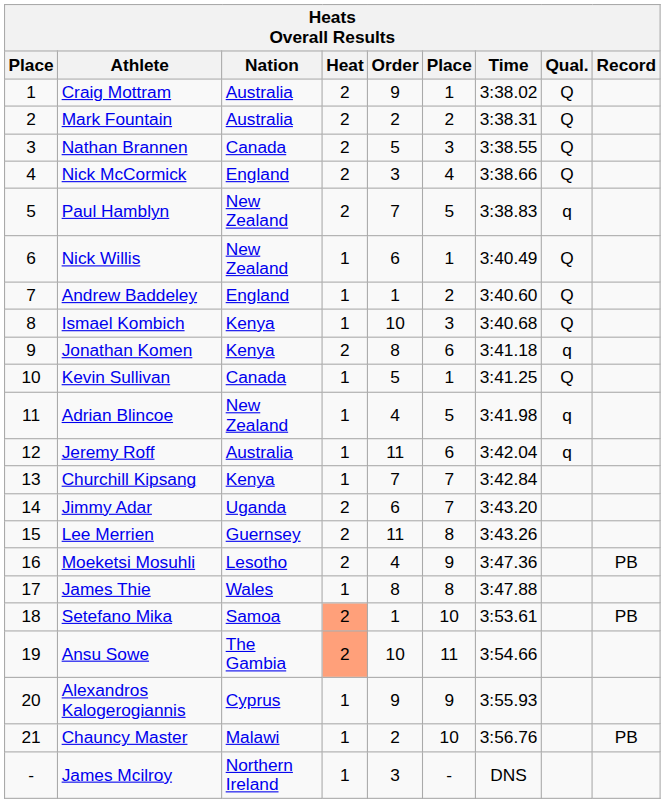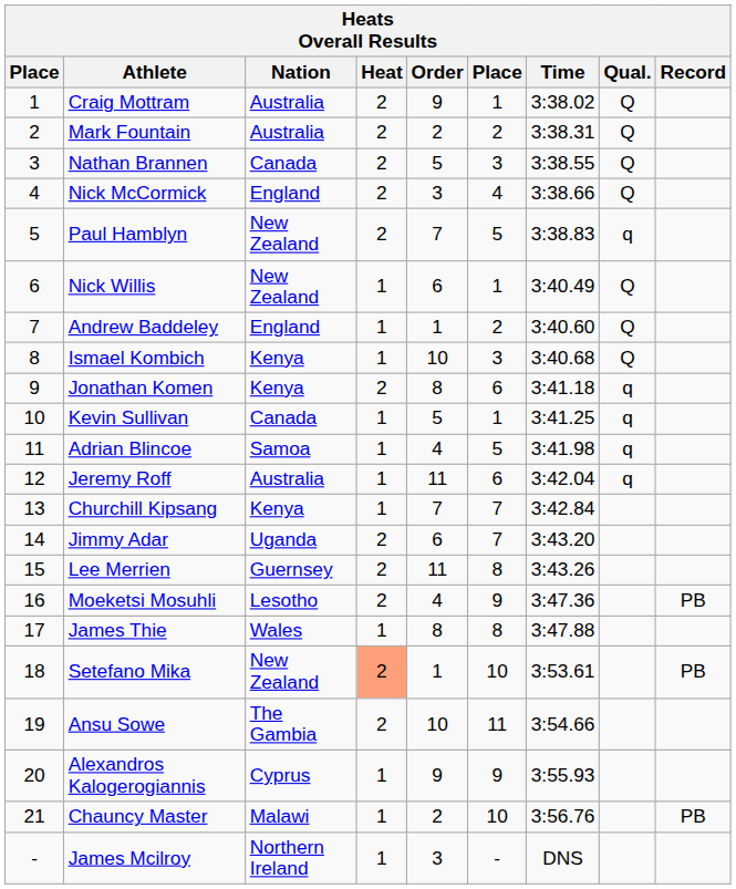Kevin Sullivan | Qual.: Q -> q
Adrian Blincoe | Nation: New Zealand -> Samoa
Setefano Mika | Nation: Samoa -> New Zealand
Ansu Sowe | Heat: lightsalmon background -> no background
